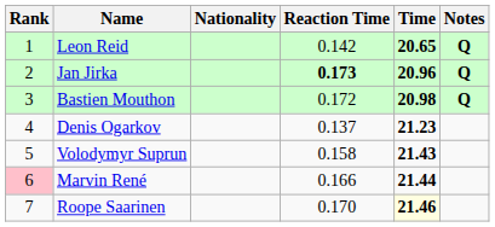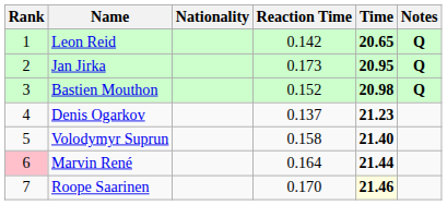Jan Jirka | Reaction Time: bold -> normal
Jan Jirka | Time: 20.96 -> 20.95
Bastien Mouthon | Reaction Time: 0.172 -> 0.152
Volodymyr Suprun | Time: 21.43 -> 21.40
Marvin René | Reaction Time: 0.166 -> 0.164
